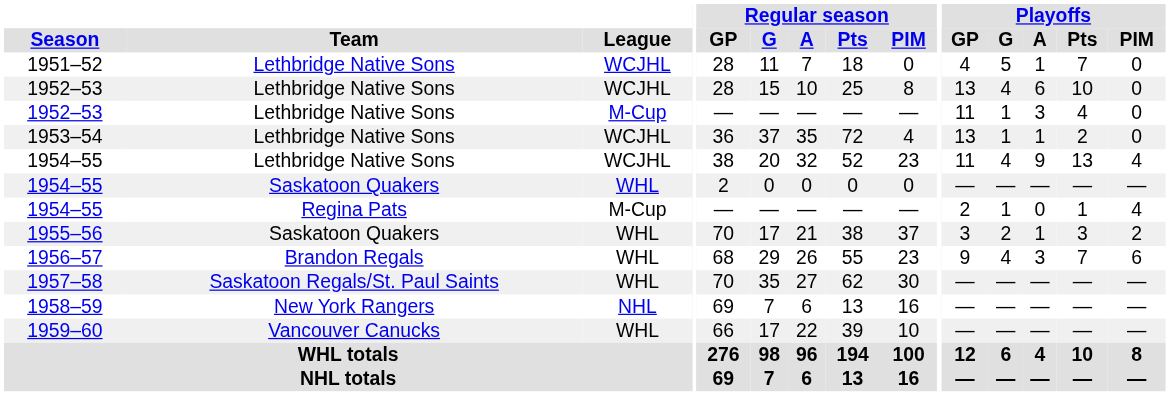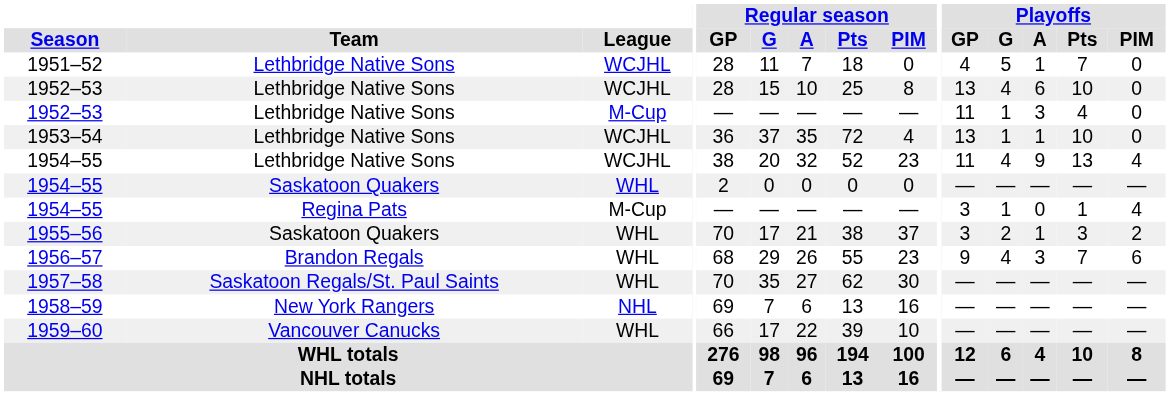1953–54 | Playoffs / Pts: 2 -> 10
1954–55 / M-Cup | Playoffs / GP: 2 -> 3
